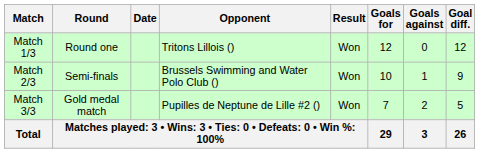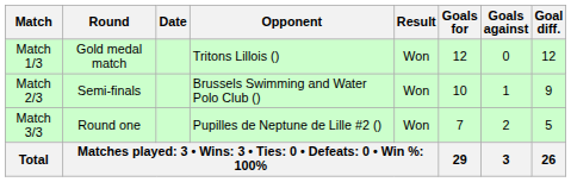Match 1/3 | Round: Round one -> Gold medal match
Match 3/3 | Round: Gold medal match -> Round one
